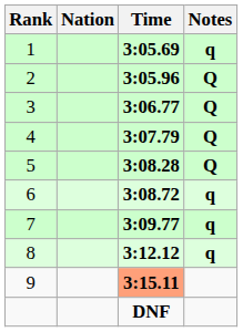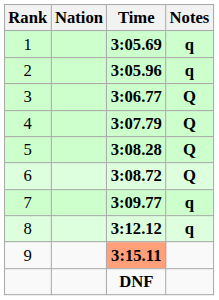2 | Notes: Q -> q
6 | Notes: q -> Q
